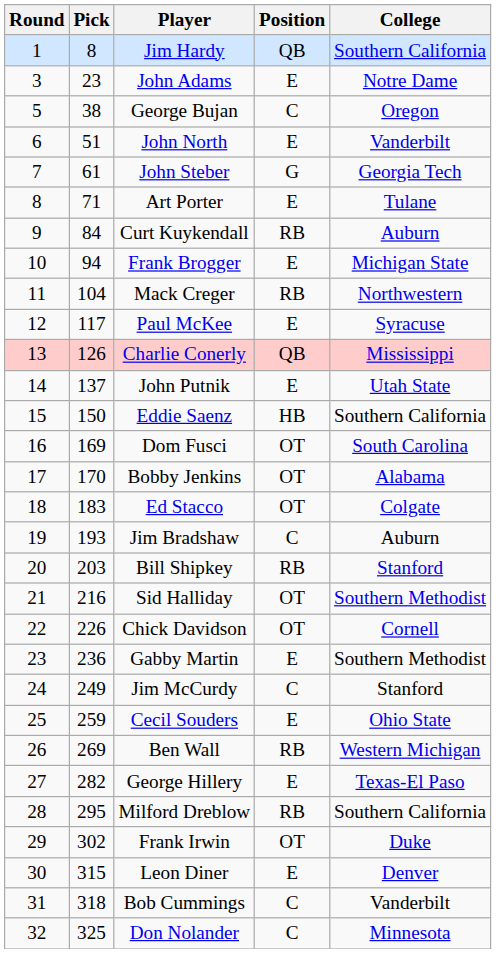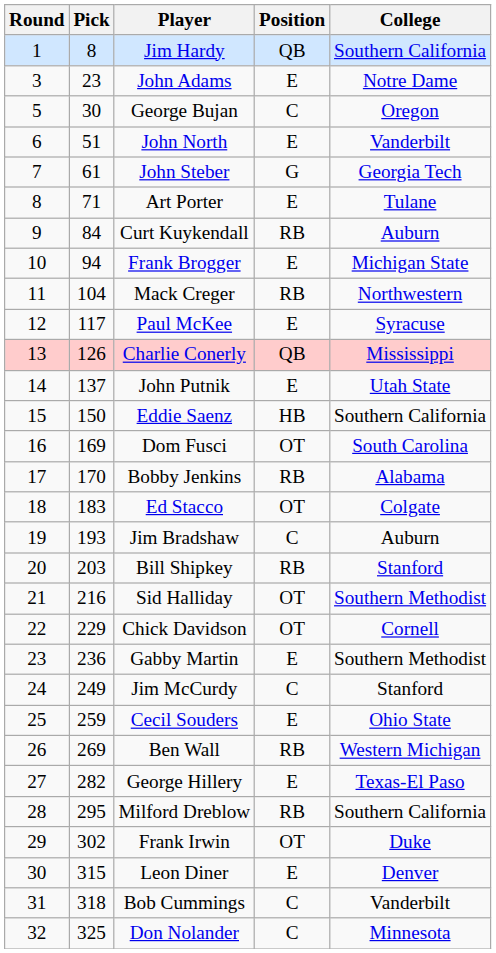George Bujan | Pick: 38 -> 30
Bobby Jenkins | Position: OT -> RB
Chick Davidson | Pick: 226 -> 229
